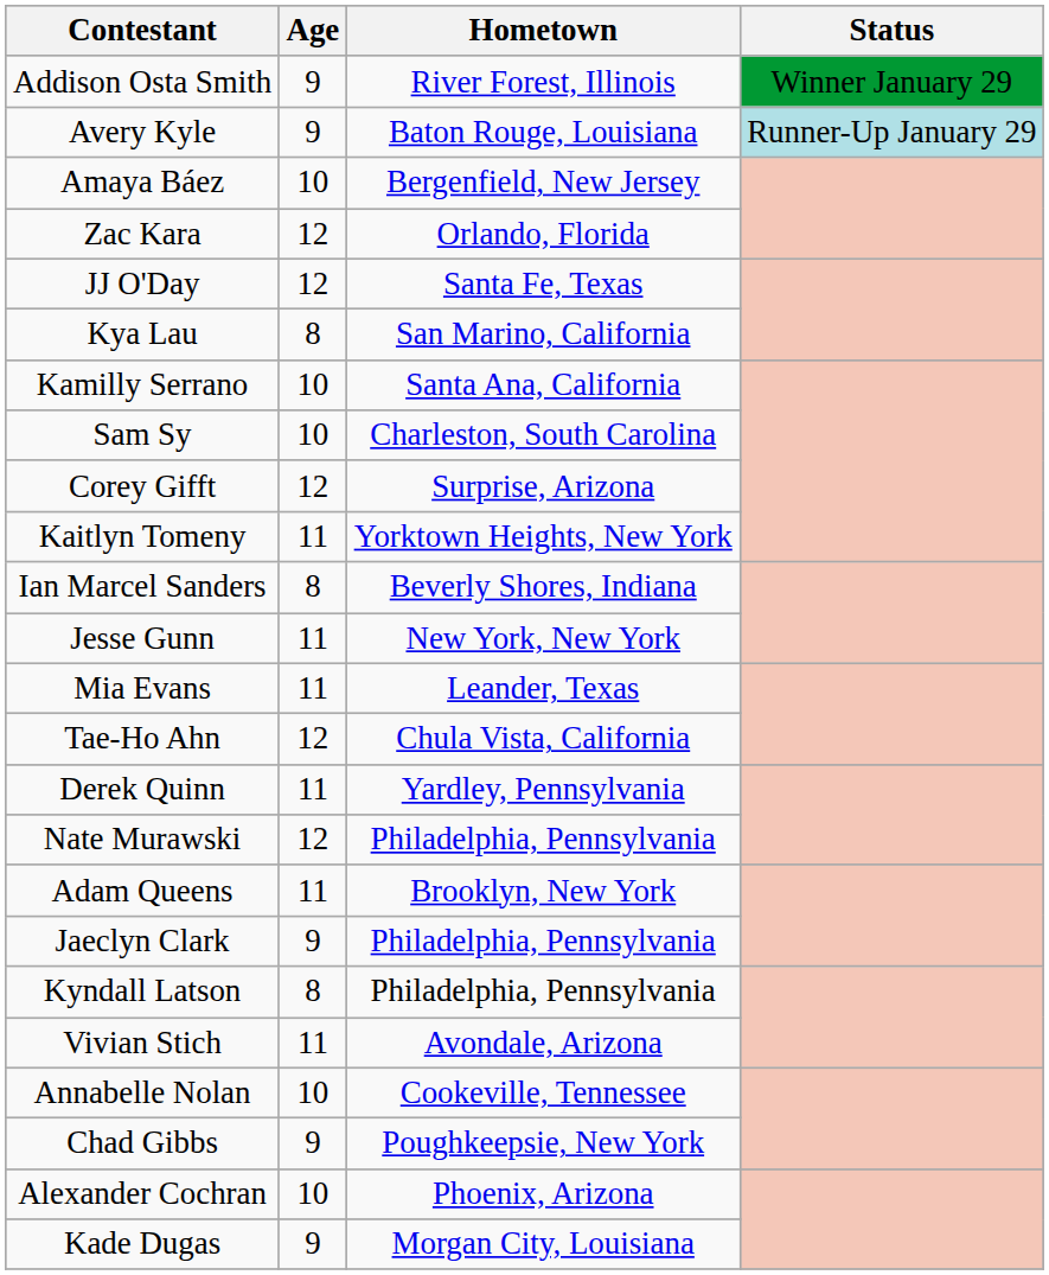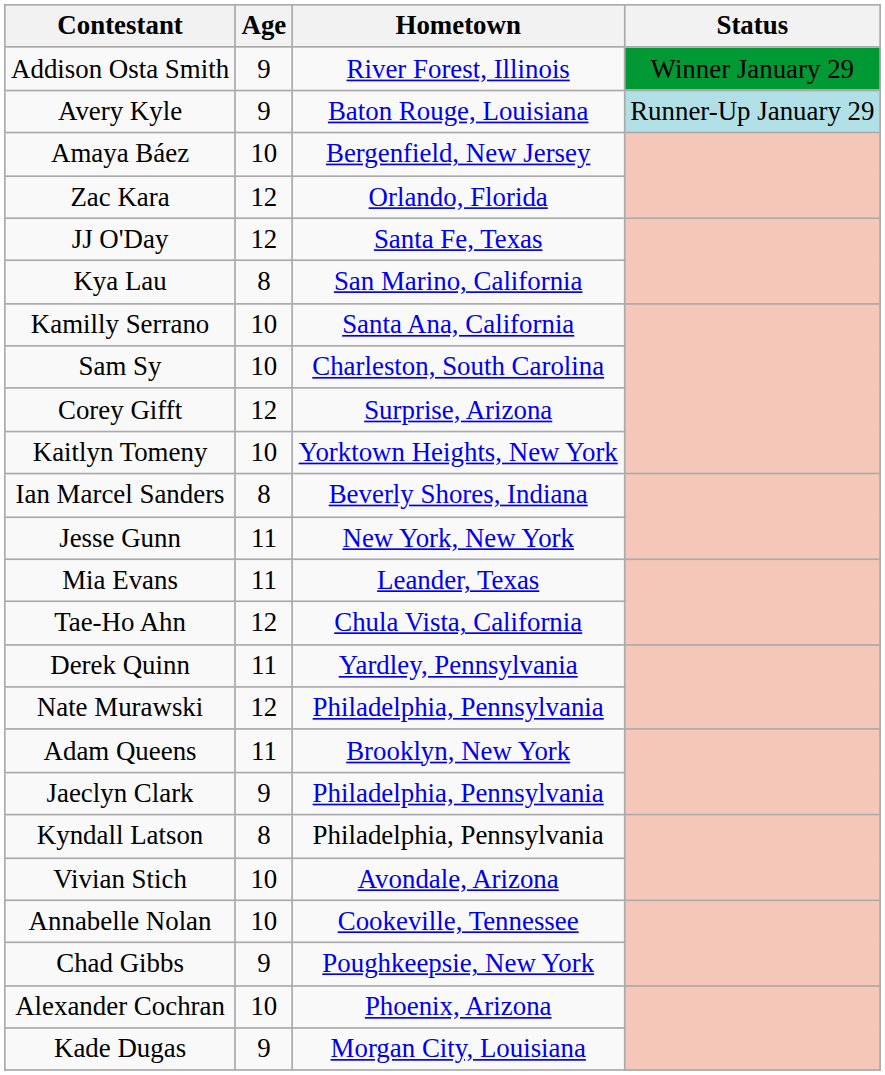Kaitlyn Tomeny | Age: 11 -> 10
Vivian Stich | Age: 11 -> 10
